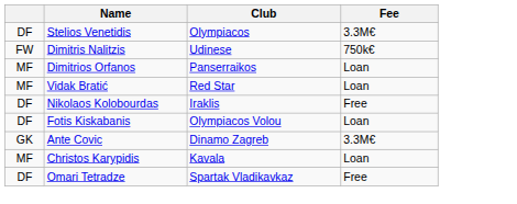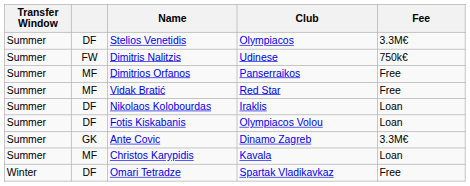+ column: Transfer Window | Summer | Summer | Summer | Summer | Summer | Summer | Summer | Summer | Winter
Dimitrios Orfanos | Fee: Loan -> Free
Vidak Bratić | Fee: Loan -> Free
Nikolaos Kolobourdas | Fee: Free -> Loan
